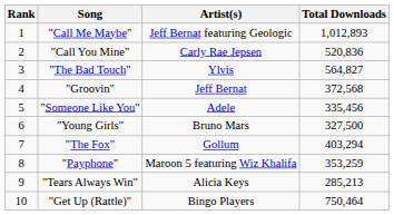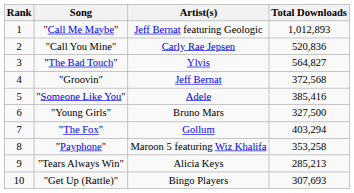"Someone Like You" | Total Downloads: 335,456 -> 385,416
"Payphone" | Total Downloads: 353,259 -> 353,258
"Get Up (Rattle)" | Total Downloads: 750,464 -> 307,693
